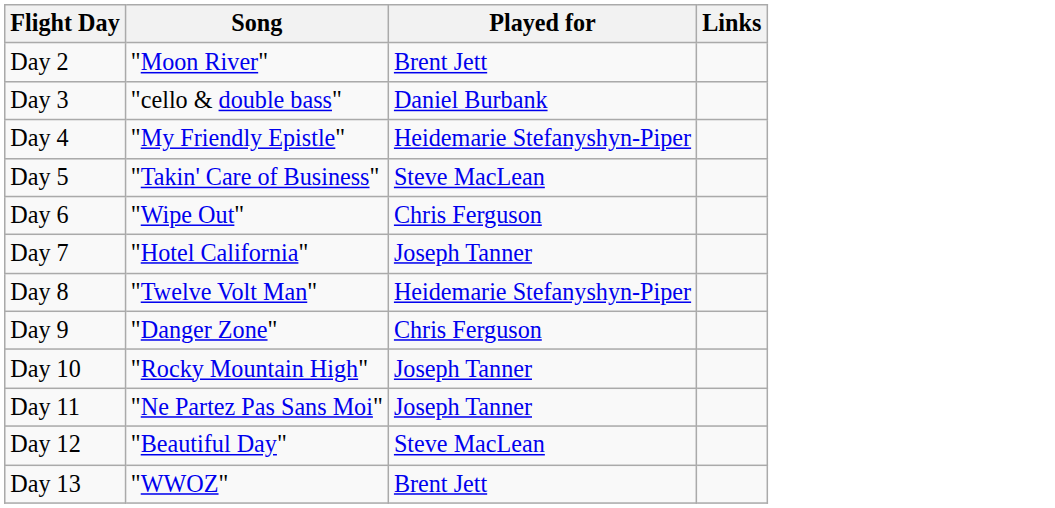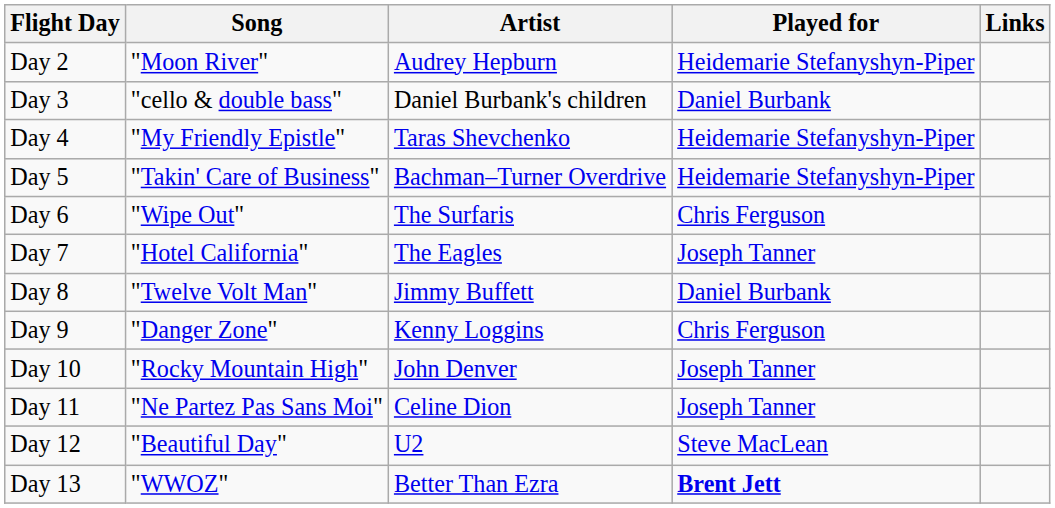+ column: Artist | Audrey Hepburn | Daniel Burbank's children | Taras Shevchenko | Bachman–Turner Overdrive | The Surfaris | The Eagles | Jimmy Buffett | Kenny Loggins | John Denver | Celine Dion | U2 | Better Than Ezra
Day 2 | Played for: Brent Jett -> Heidemarie Stefanyshyn-Piper
Day 5 | Played for: Steve MacLean -> Heidemarie Stefanyshyn-Piper
Day 8 | Played for: Heidemarie Stefanyshyn-Piper -> Daniel Burbank
Day 13 | Played for: normal -> bold
